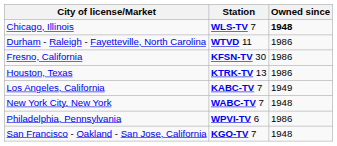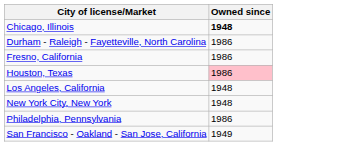- column: Station | WLS-TV 7 | WTVD 11 | KFSN-TV 30 | KTRK-TV 13 | KABC-TV 7 | WABC-TV 7 | WPVI-TV 6 | KGO-TV 7
Houston, Texas | Owned since: no background -> pink background
Los Angeles, California | Owned since: 1949 -> 1948
San Francisco - Oakland - San Jose, California | Owned since: 1948 -> 1949
